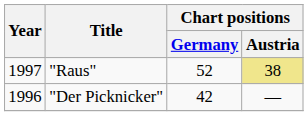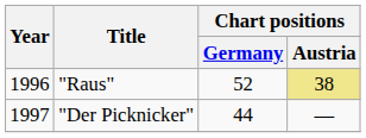"Raus" | Year: 1997 -> 1996
"Der Picknicker" | Year: 1996 -> 1997
"Der Picknicker" | Chart positions / Germany: 42 -> 44
